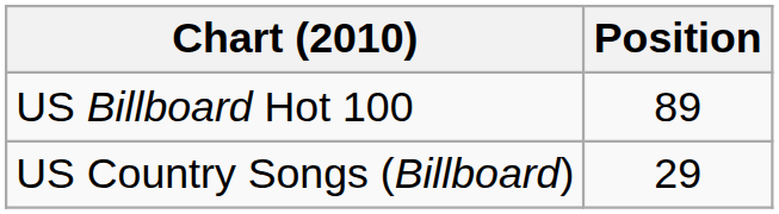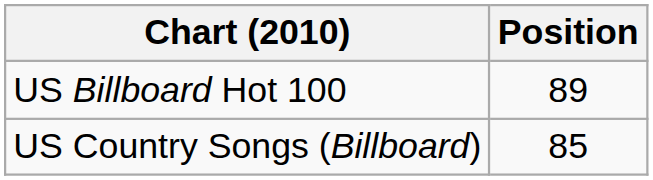US Country Songs (Billboard) | Position: 29 -> 85
